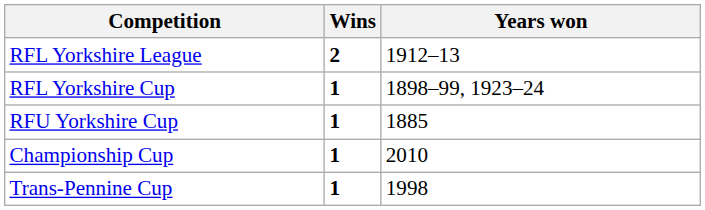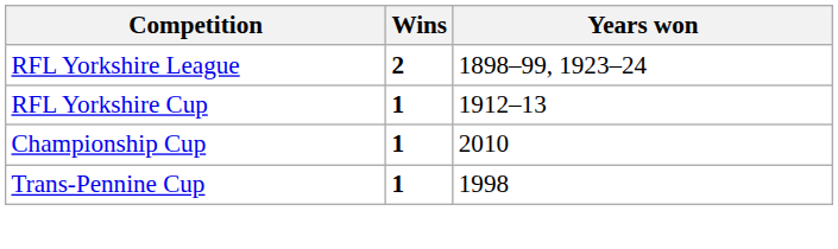RFL Yorkshire League | Years won: 1912–13 -> 1898–99, 1923–24
RFL Yorkshire Cup | Years won: 1898–99, 1923–24 -> 1912–13
- row: RFU Yorkshire Cup | 1 | 1885
